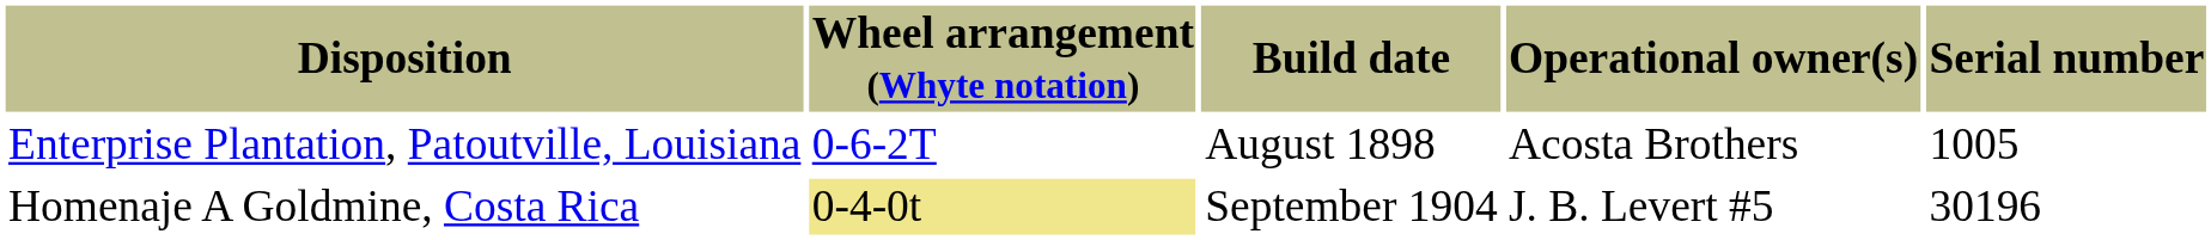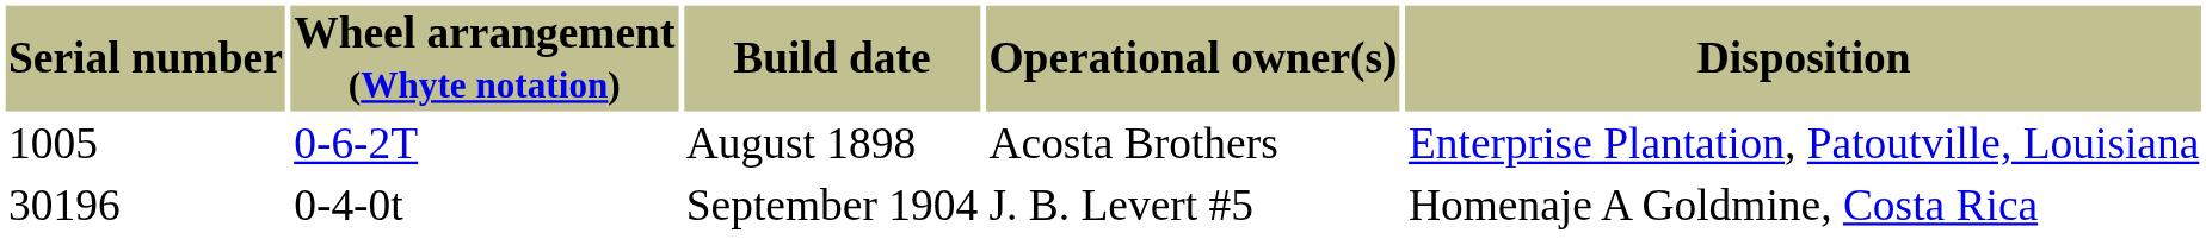columns swapped: Serial number <-> Disposition
September 1904 | Wheel arrangement (Whyte notation): khaki background -> no background
